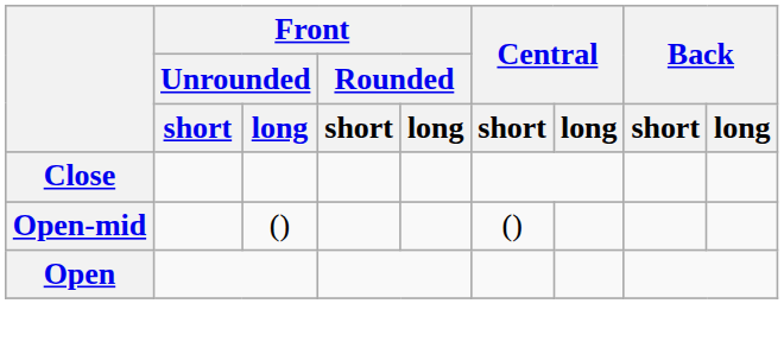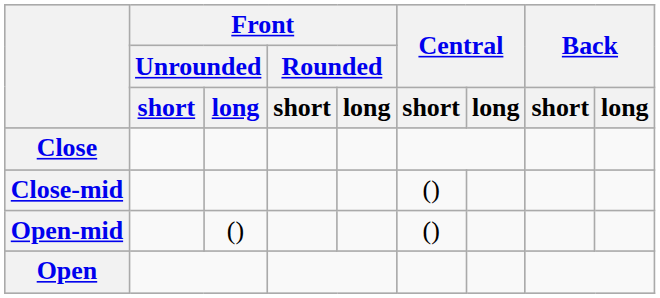+ row: Close-mid | ()
